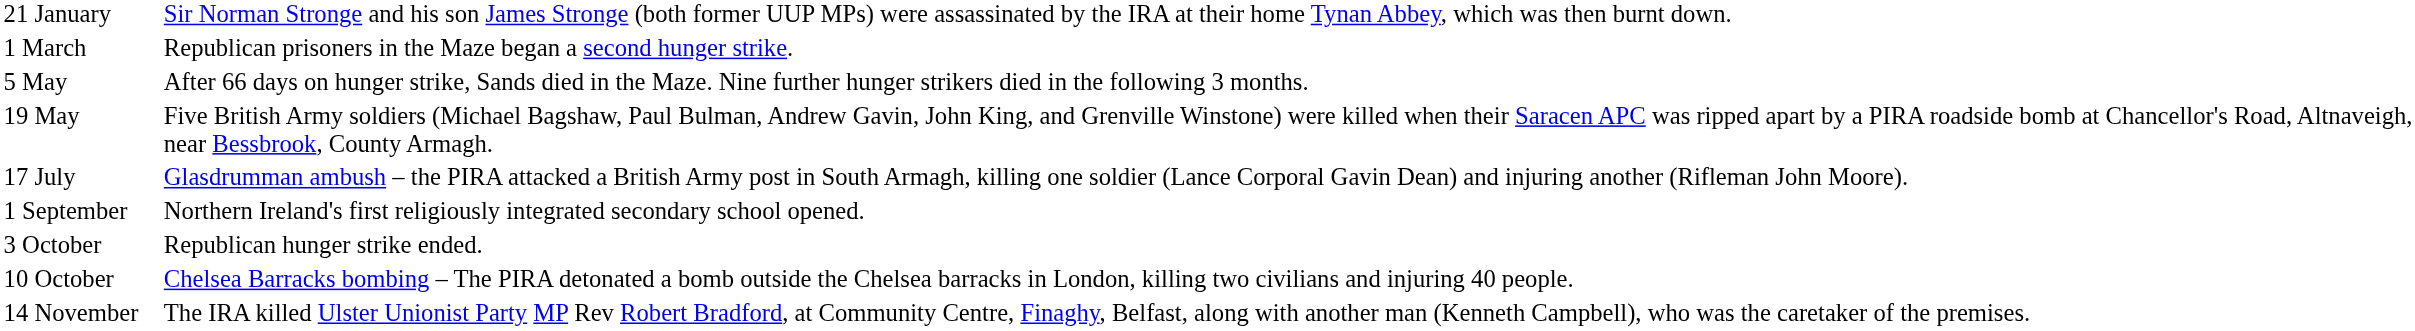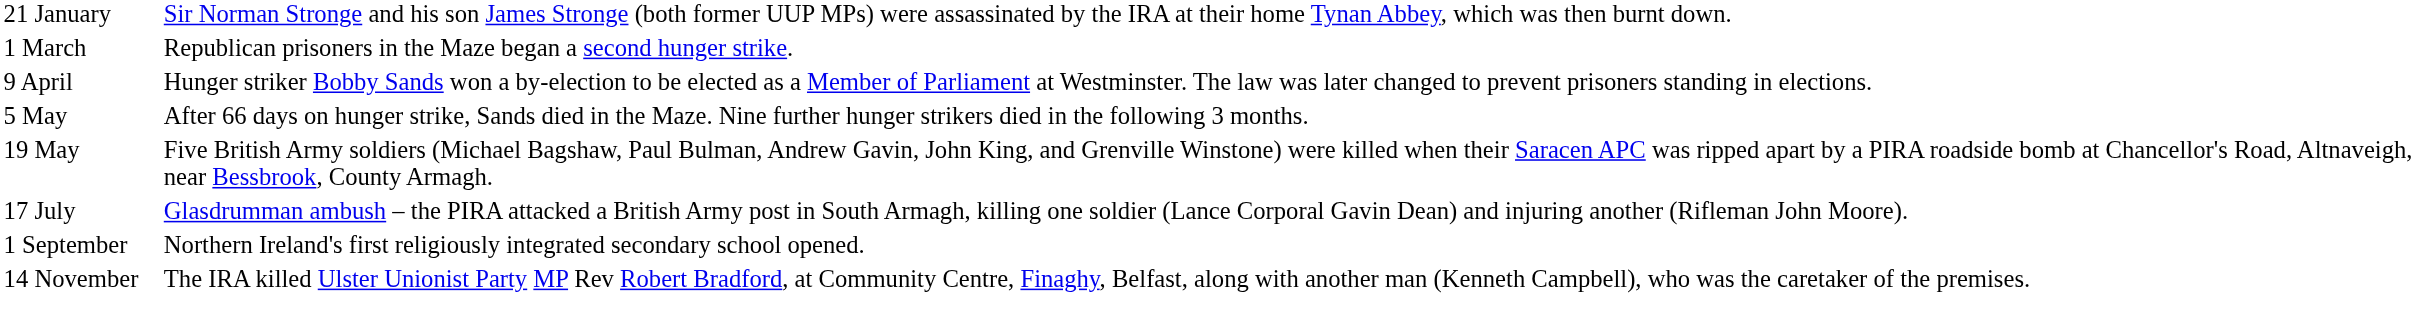+ row: 9 April | Hunger striker Bobby Sands won a by-election to be elected as a Member of Parliament at Westminster. The law was later changed to prevent prisoners standing in elections.
- row: 3 October | Republican hunger strike ended.
- row: 10 October | Chelsea Barracks bombing – The PIRA detonated a bomb outside the Chelsea barracks in London, killing two civilians and injuring 40 people.
